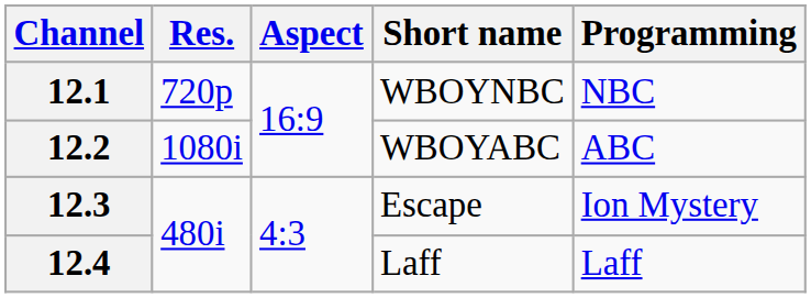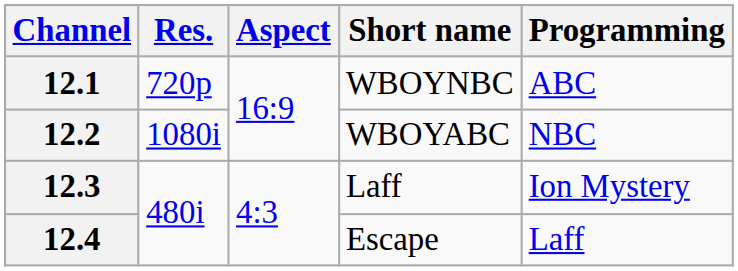12.1 | Programming: NBC -> ABC
12.2 | Programming: ABC -> NBC
12.3 | Short name: Escape -> Laff
12.4 | Short name: Laff -> Escape
